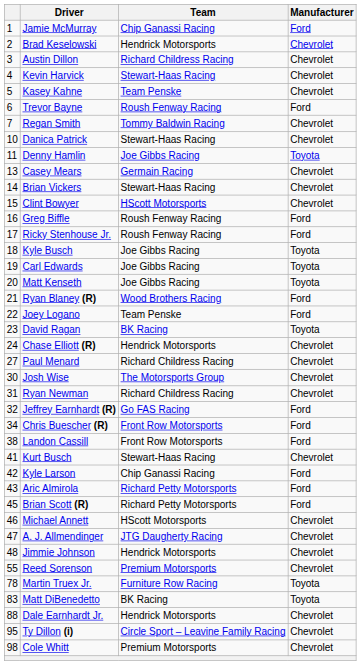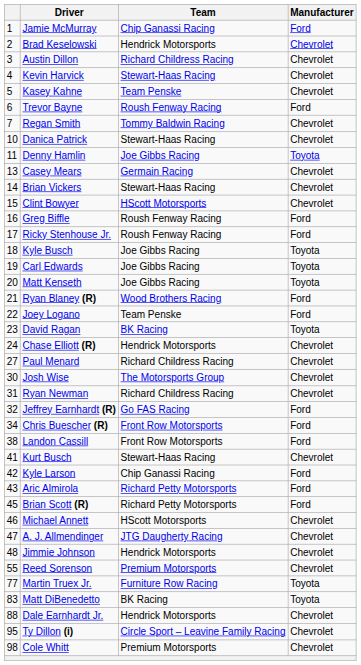Martin Truex Jr. | column 1: 78 -> 77
